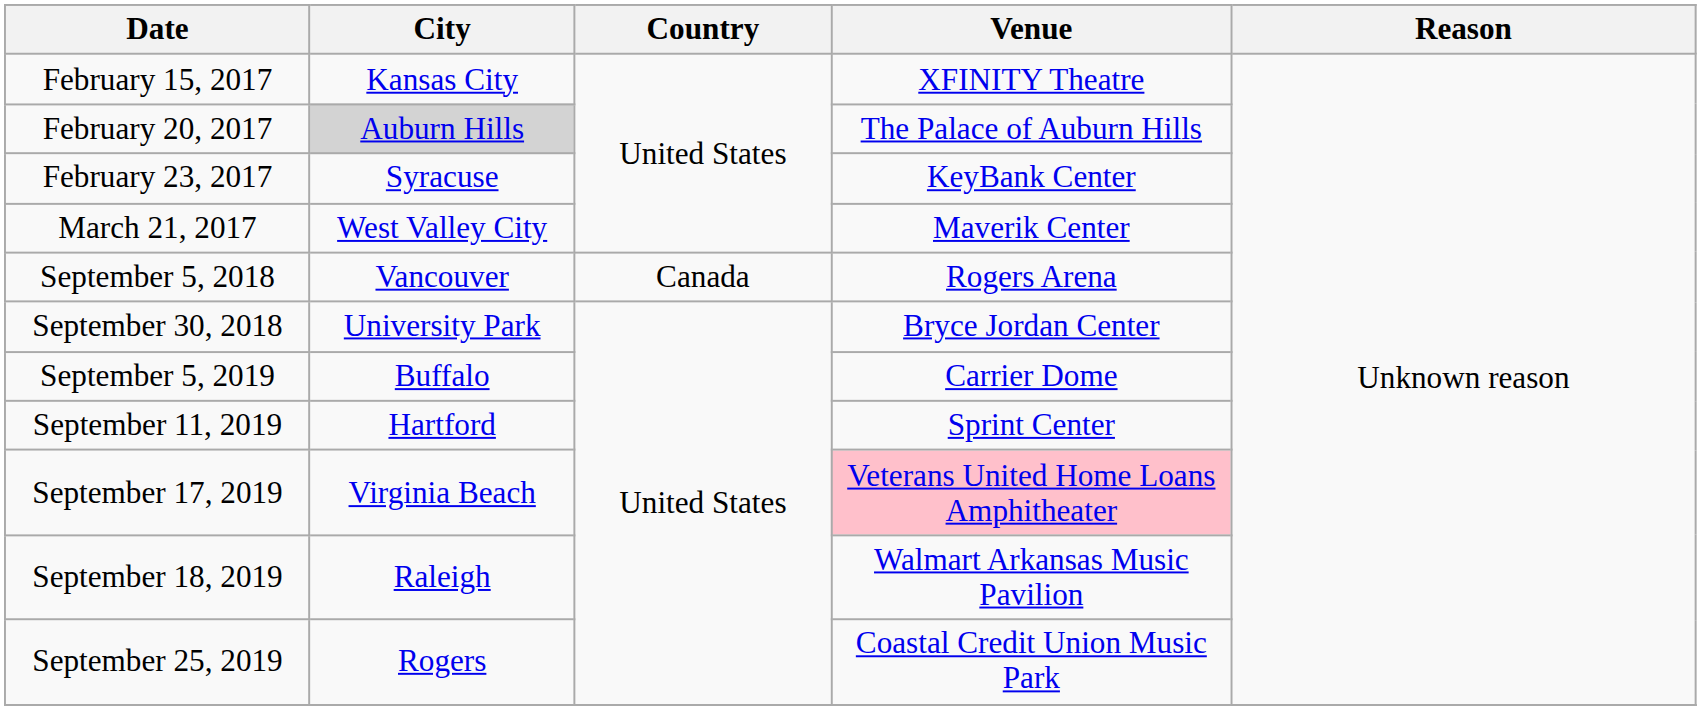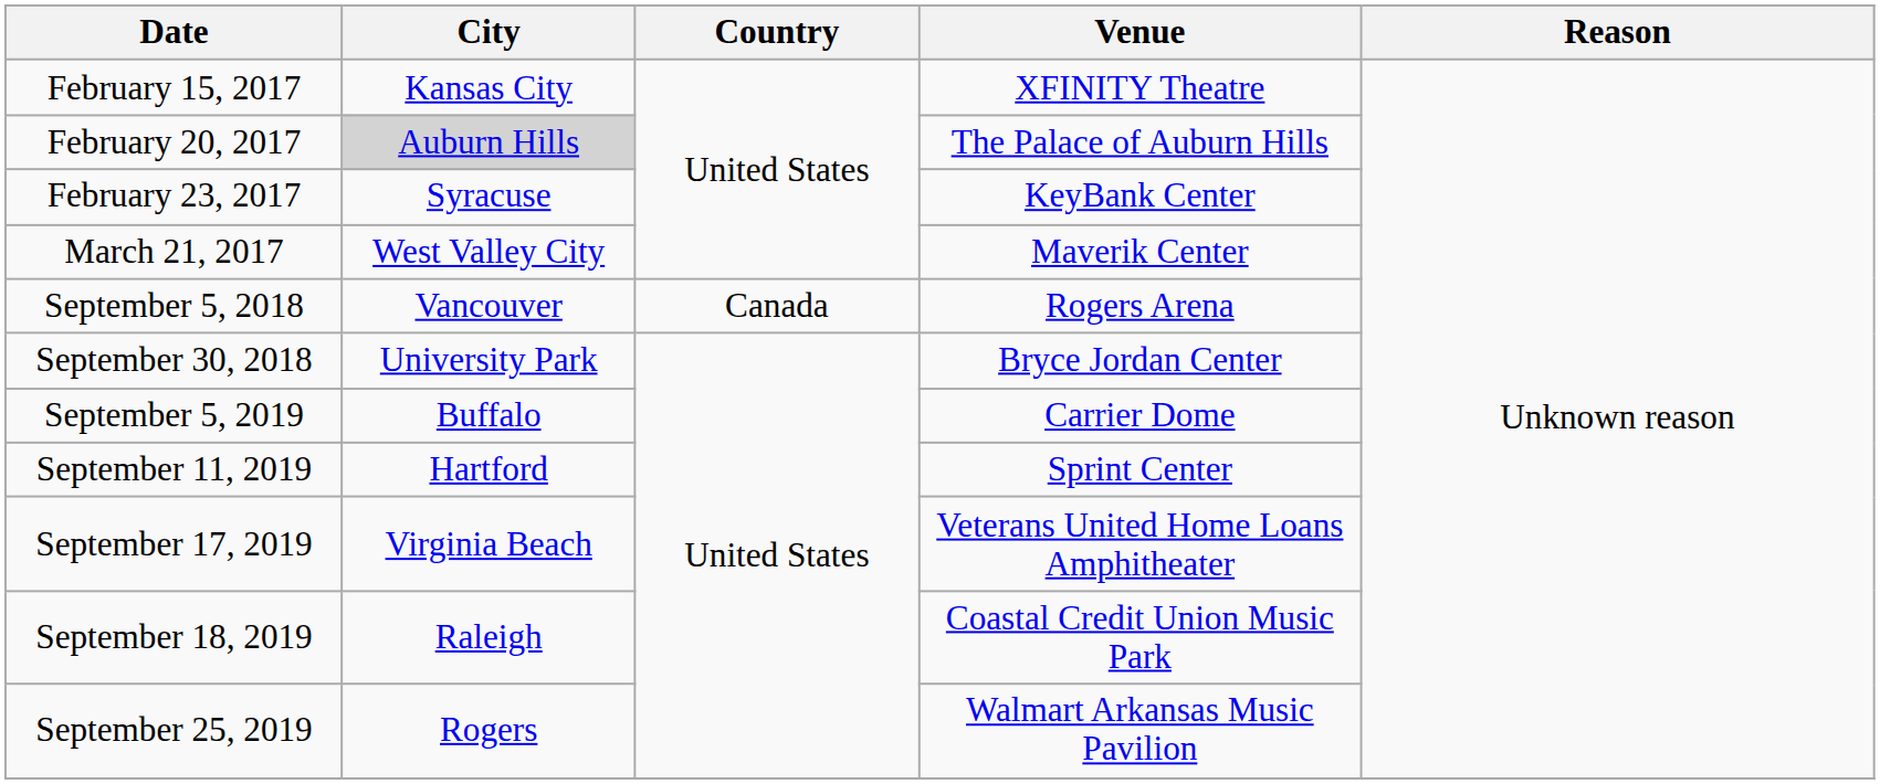September 17, 2019 | Venue: pink background -> no background
September 18, 2019 | Venue: Walmart Arkansas Music Pavilion -> Coastal Credit Union Music Park
September 25, 2019 | Venue: Coastal Credit Union Music Park -> Walmart Arkansas Music Pavilion
